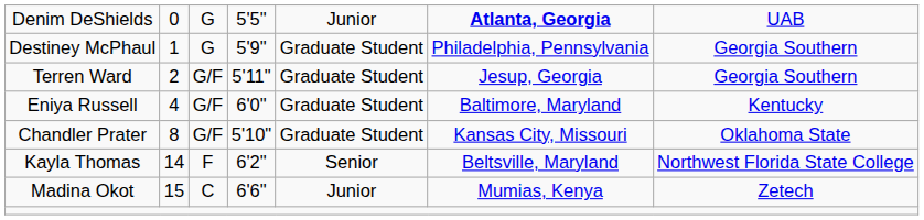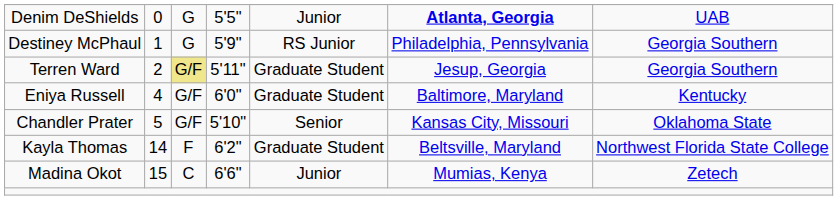Destiney McPhaul | column 5: Graduate Student -> RS Junior
Terren Ward | column 3: no background -> khaki background
Chandler Prater | column 2: 8 -> 5
Chandler Prater | column 5: Graduate Student -> Senior
Kayla Thomas | column 5: Senior -> Graduate Student
